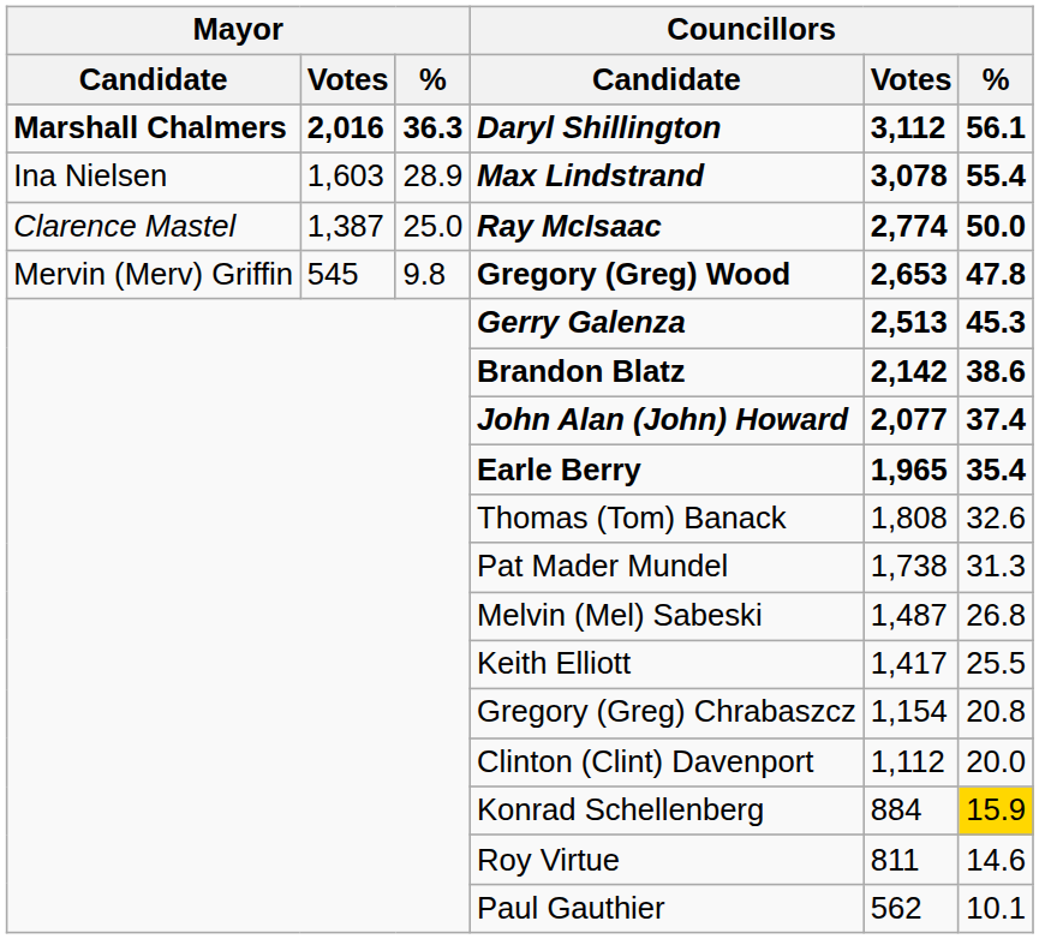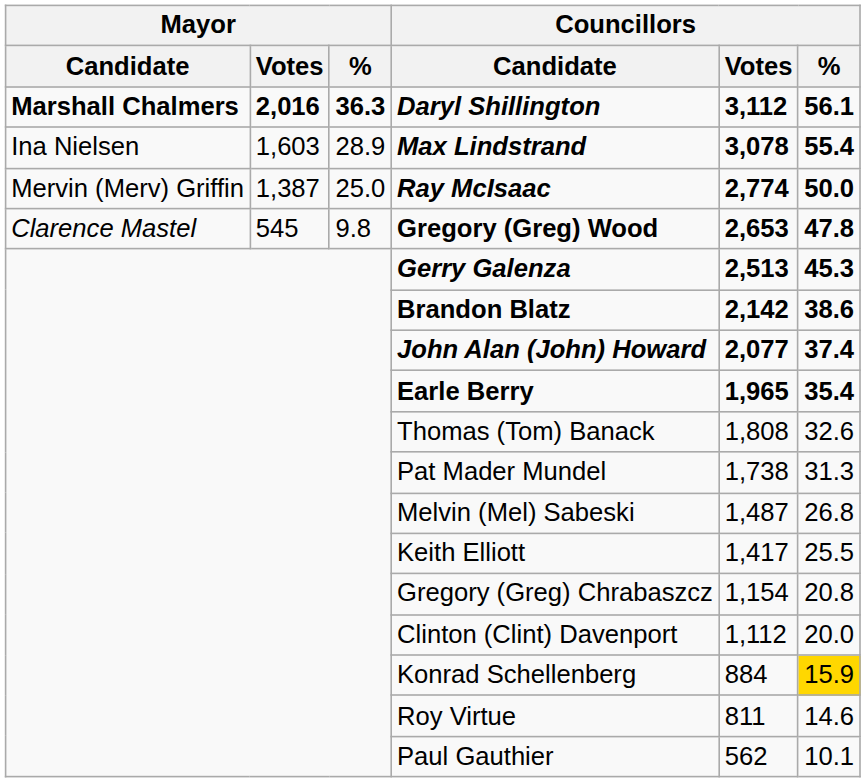Ray McIsaac | Mayor / Candidate: Clarence Mastel -> Mervin (Merv) Griffin
Gregory (Greg) Wood | Mayor / Candidate: Mervin (Merv) Griffin -> Clarence Mastel
